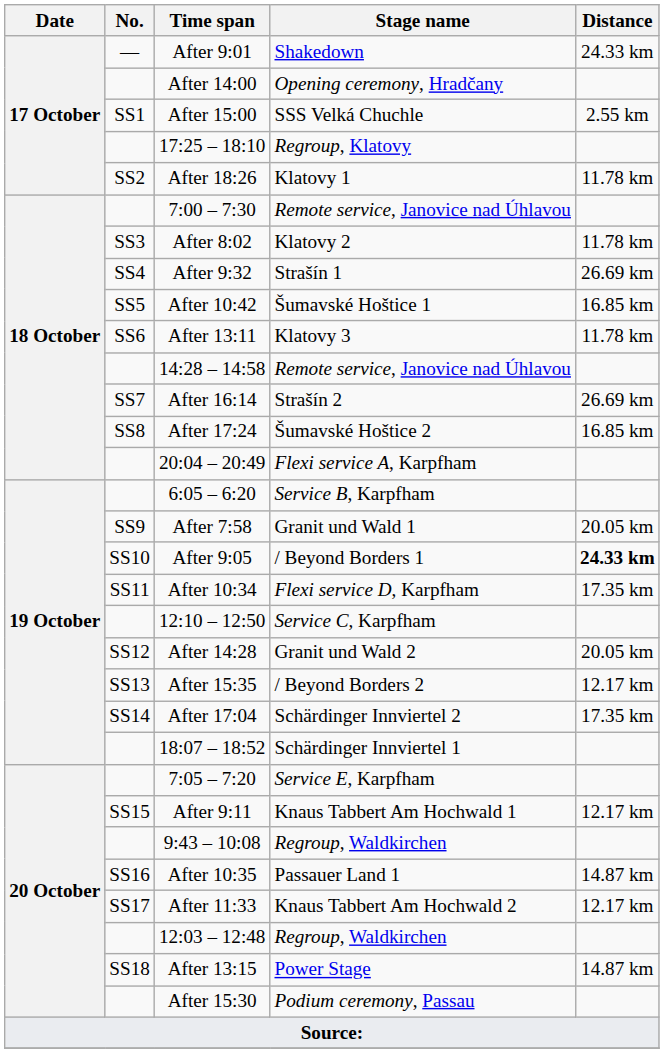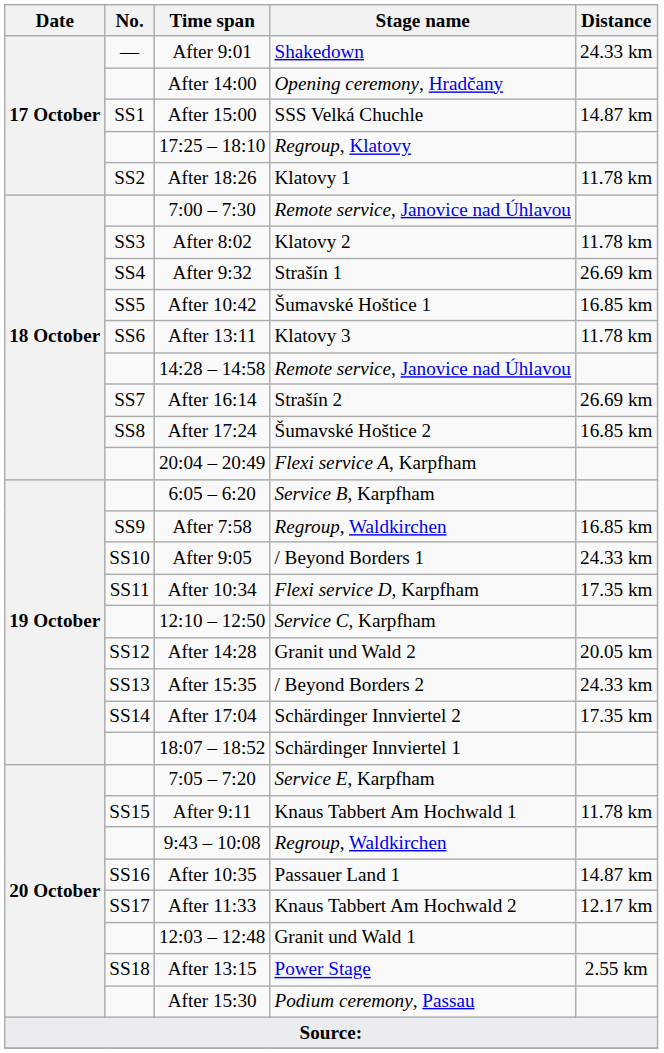After 15:00 | Distance: 2.55 km -> 14.87 km
After 7:58 | Stage name: Granit und Wald 1 -> Regroup, Waldkirchen
After 7:58 | Distance: 20.05 km -> 16.85 km
After 9:05 | Distance: bold -> normal
After 15:35 | Distance: 12.17 km -> 24.33 km
After 9:11 | Distance: 12.17 km -> 11.78 km
12:03 – 12:48 | Stage name: Regroup, Waldkirchen -> Granit und Wald 1
After 13:15 | Distance: 14.87 km -> 2.55 km
